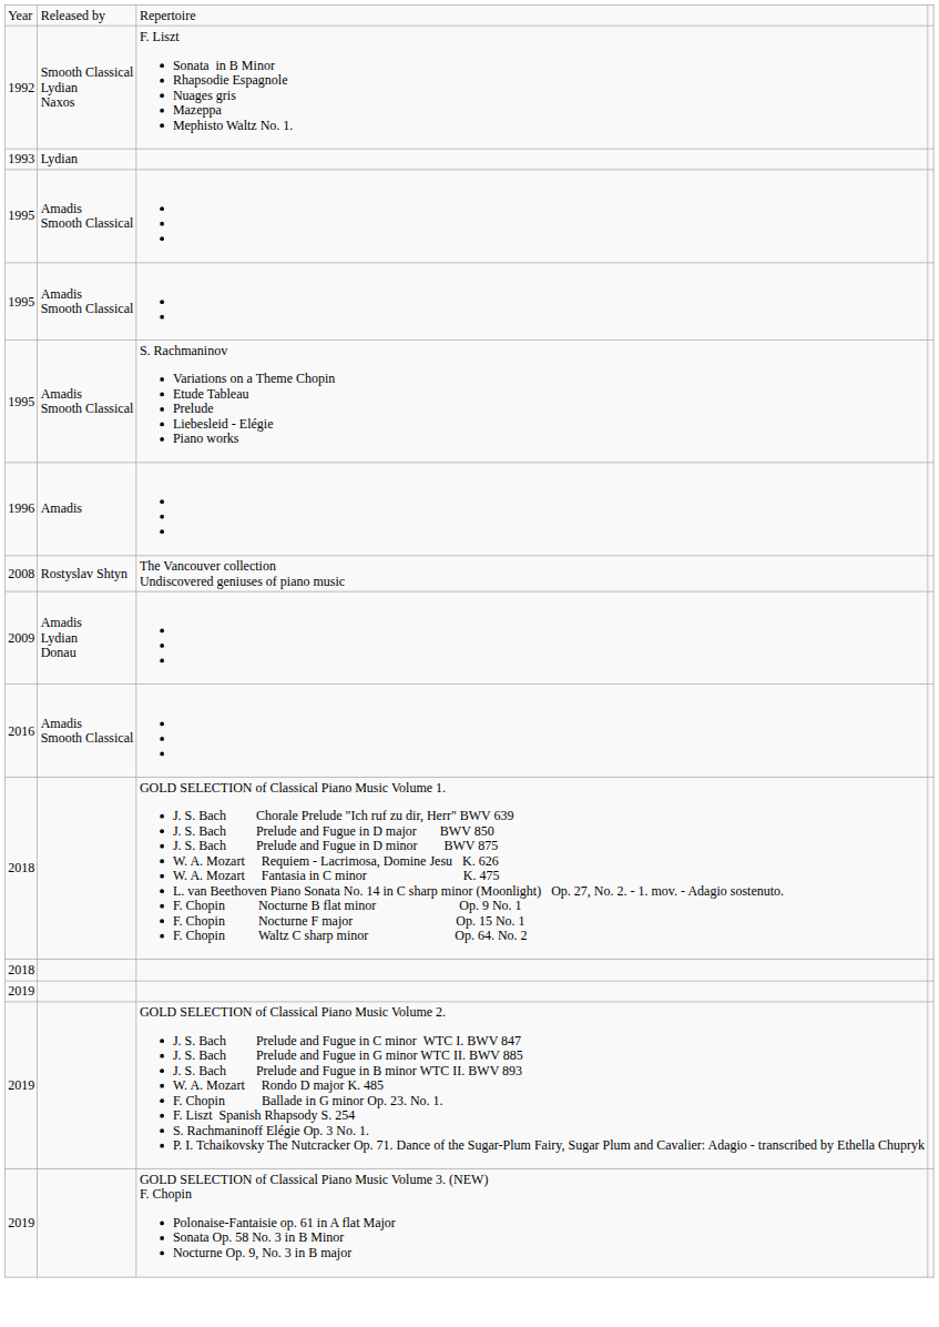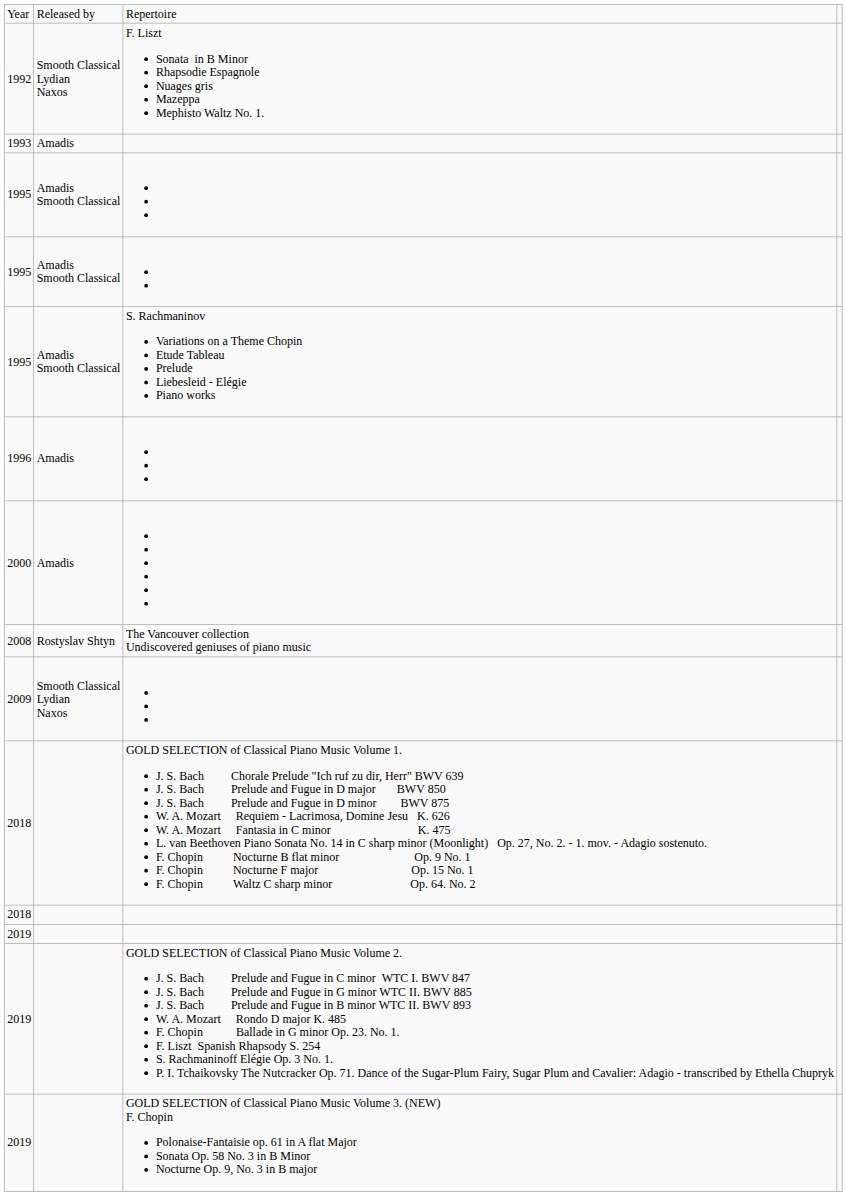1993 | column 2: Lydian -> Amadis
+ row: 2000 | Amadis
2009 | column 2: Amadis Lydian Donau -> Smooth Classical Lydian Naxos
- row: 2016 | Amadis Smooth Classical
